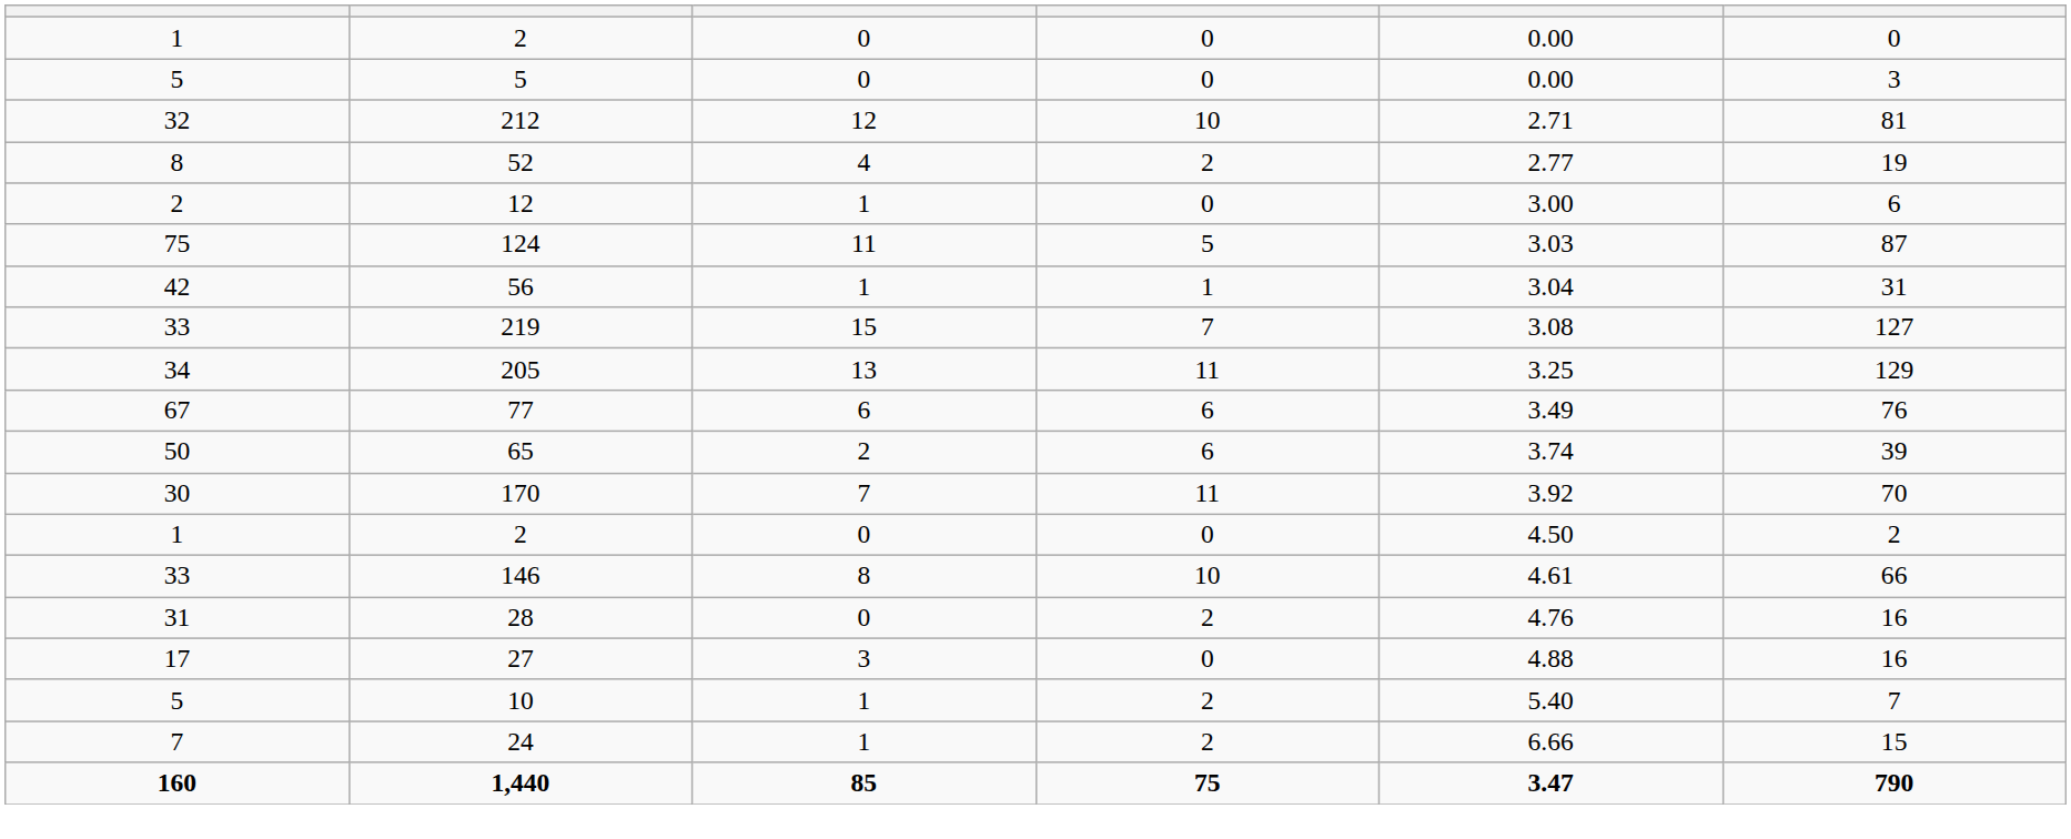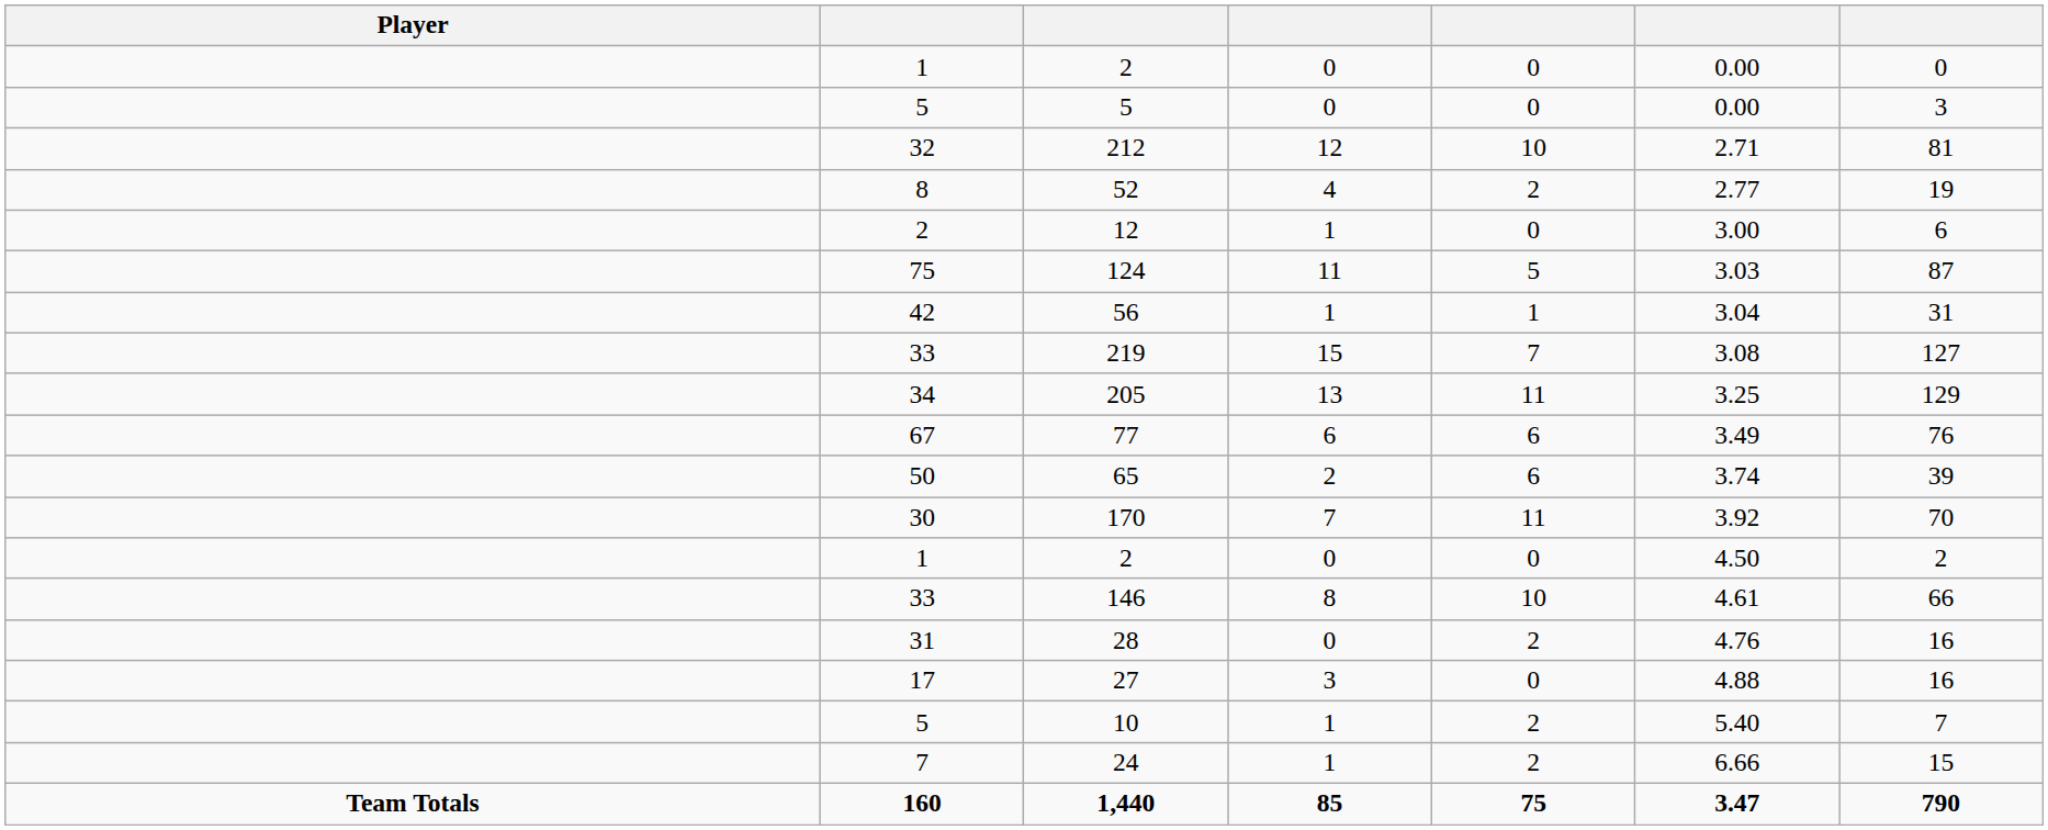+ column: Player | Team Totals
